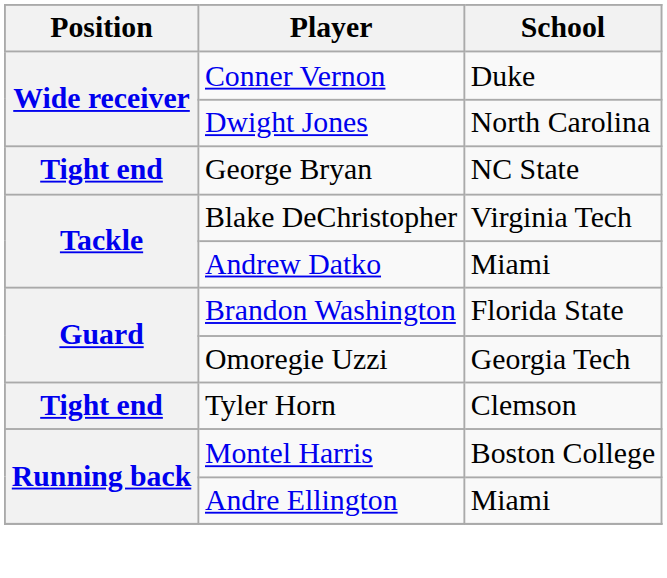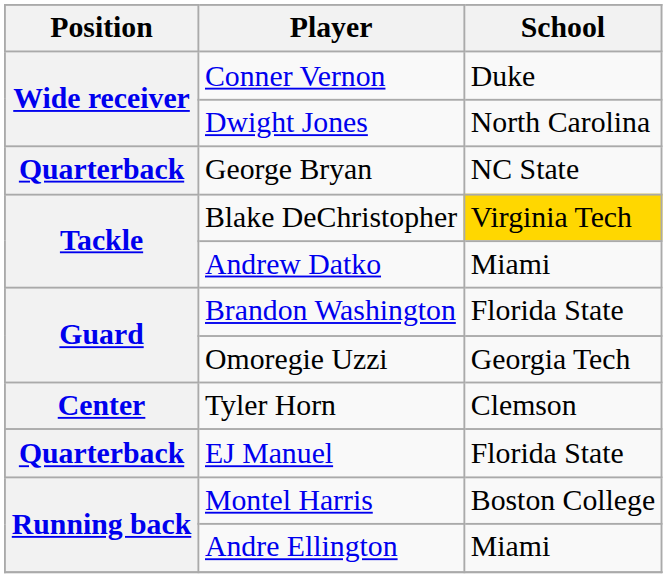George Bryan | Position: Tight end -> Quarterback
Blake DeChristopher | School: no background -> gold background
Tyler Horn | Position: Tight end -> Center
+ row: Quarterback | EJ Manuel | Florida State
